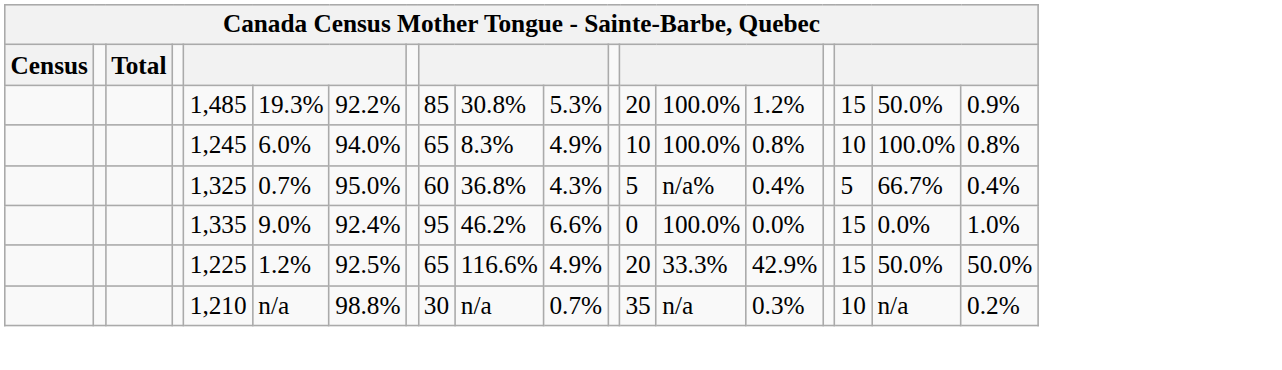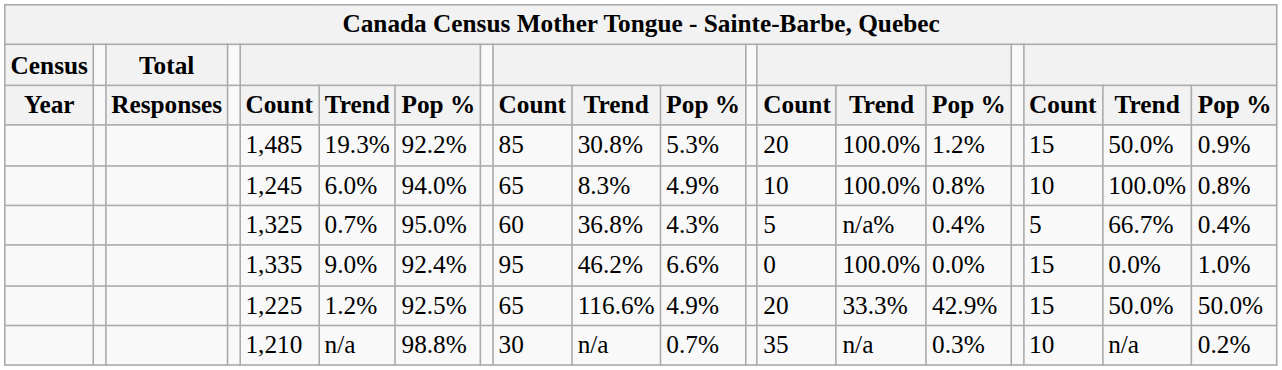+ row: Year | Responses | Count | Trend | Pop % | Count | Trend | Pop % | Count | Trend | Pop % | Count | Trend | Pop %
